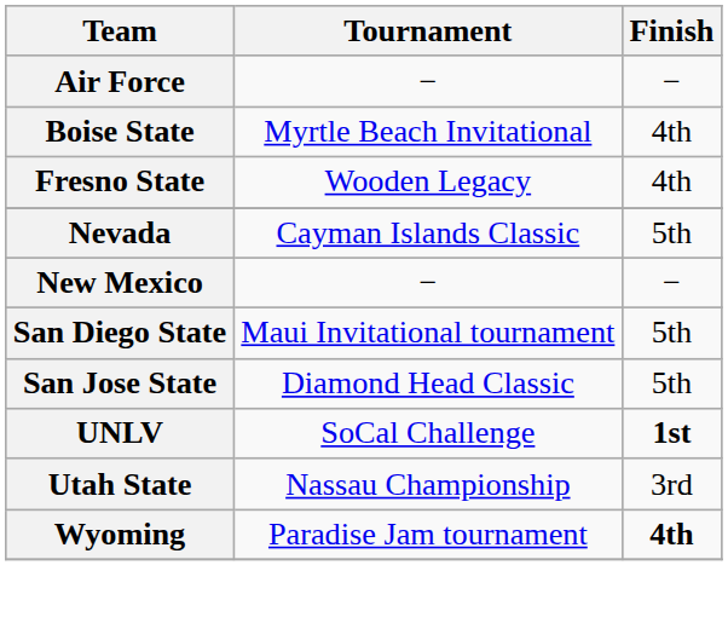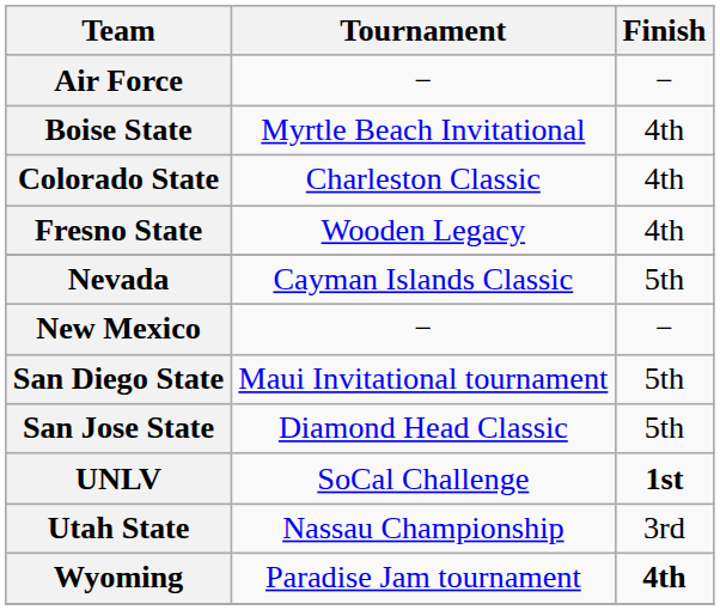+ row: Colorado State | Charleston Classic | 4th
